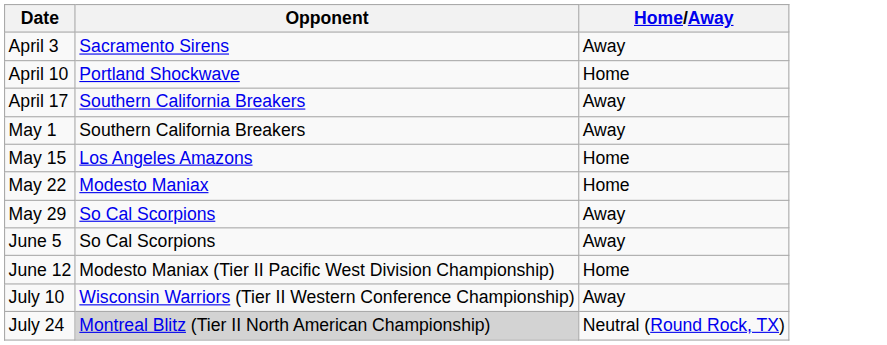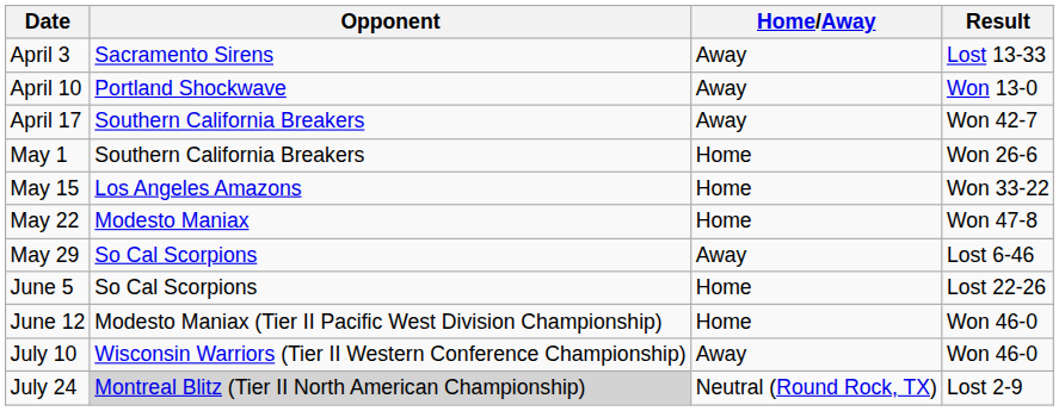+ column: Result | Lost 13-33 | Won 13-0 | Won 42-7 | Won 26-6 | Won 33-22 | Won 47-8 | Lost 6-46 | Lost 22-26 | Won 46-0 | Won 46-0 | Lost 2-9
April 10 | Home/Away: Home -> Away
May 1 | Home/Away: Away -> Home
June 5 | Home/Away: Away -> Home
